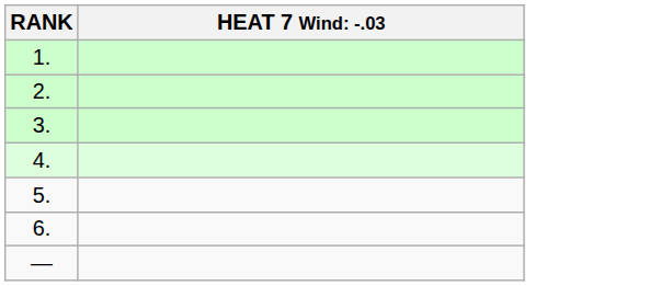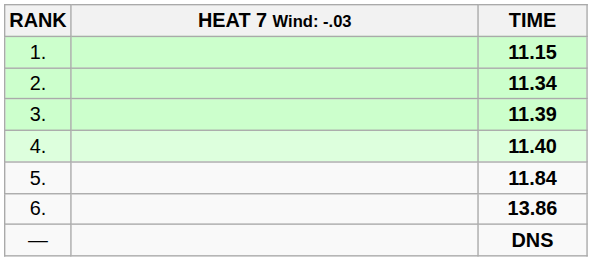+ column: TIME | 11.15 | 11.34 | 11.39 | 11.40 | 11.84 | 13.86 | DNS
